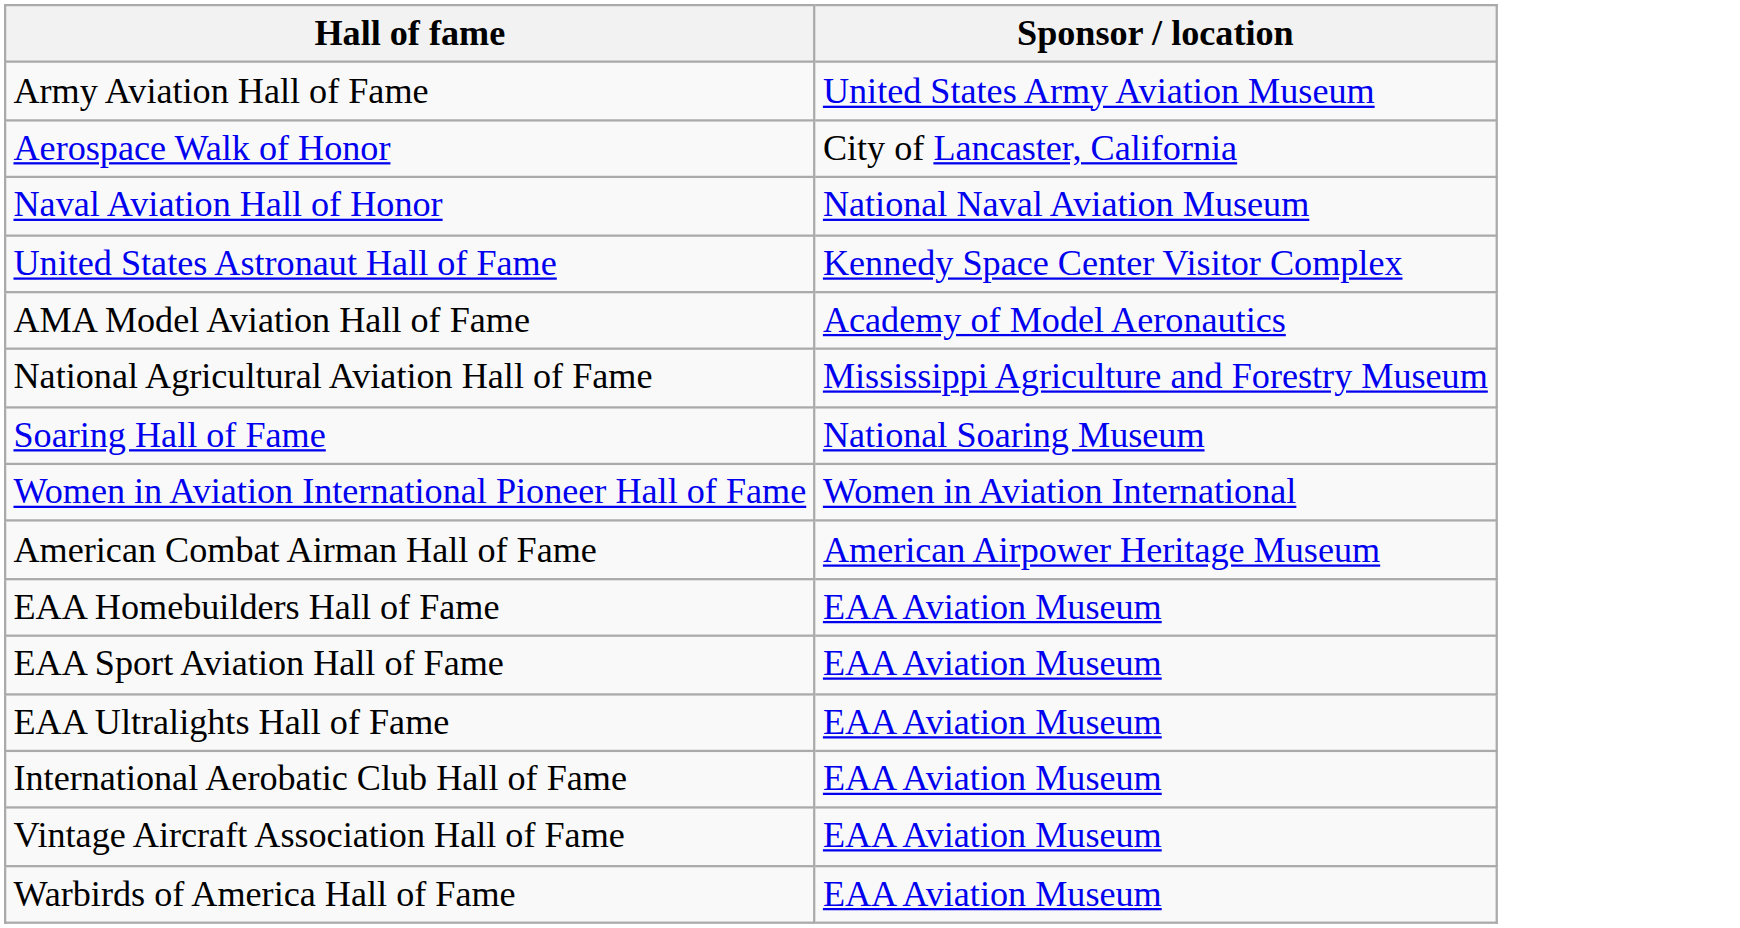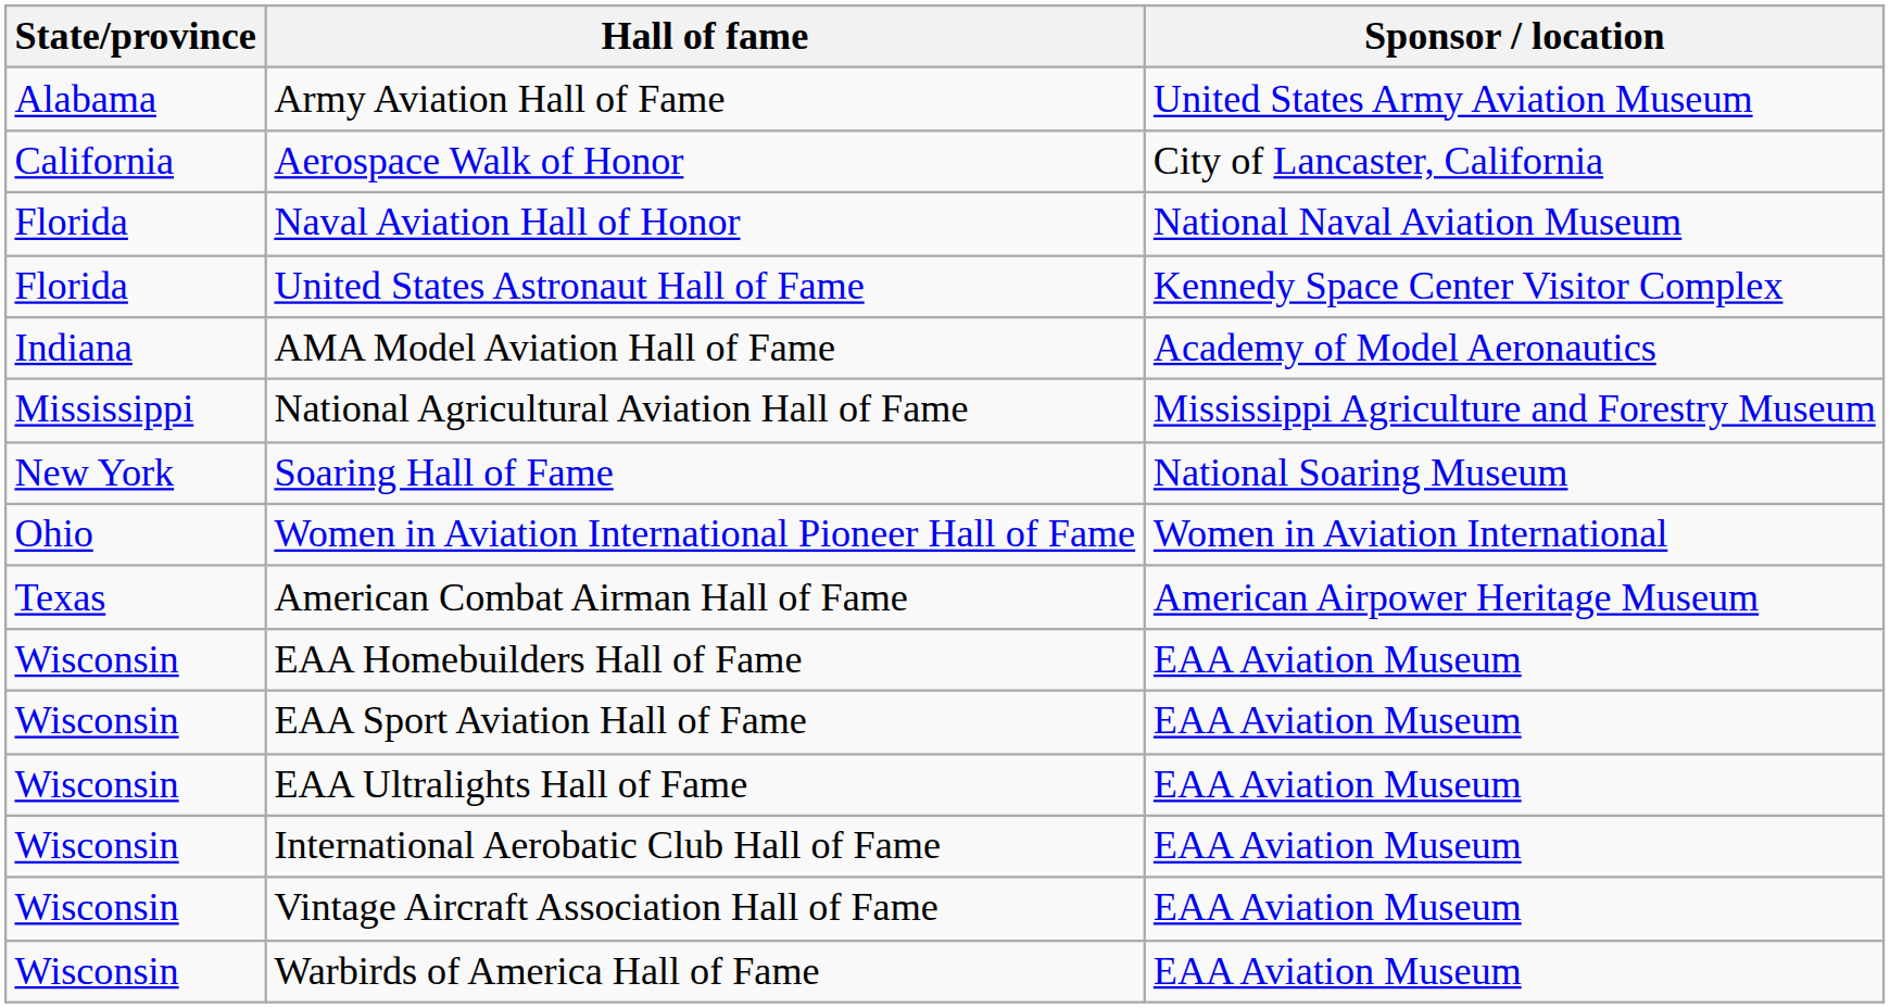+ column: State/province | Alabama | California | Florida | Florida | Indiana | Mississippi | New York | Ohio | Texas | Wisconsin | Wisconsin | Wisconsin | Wisconsin | Wisconsin | Wisconsin
